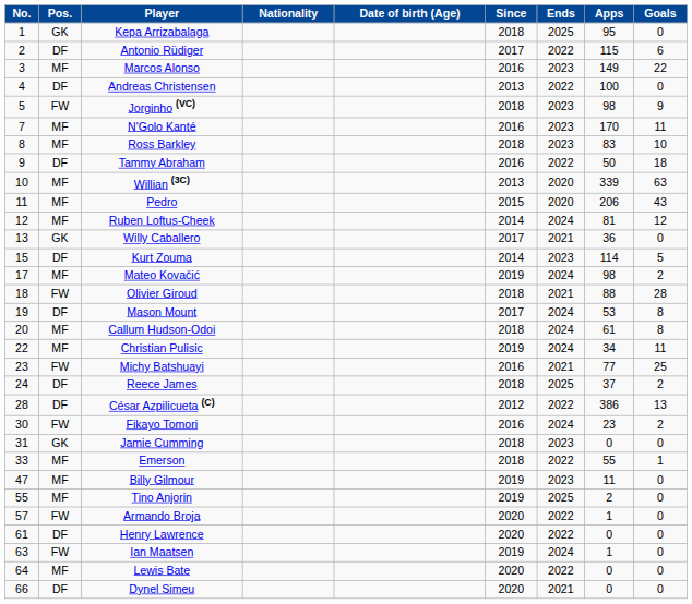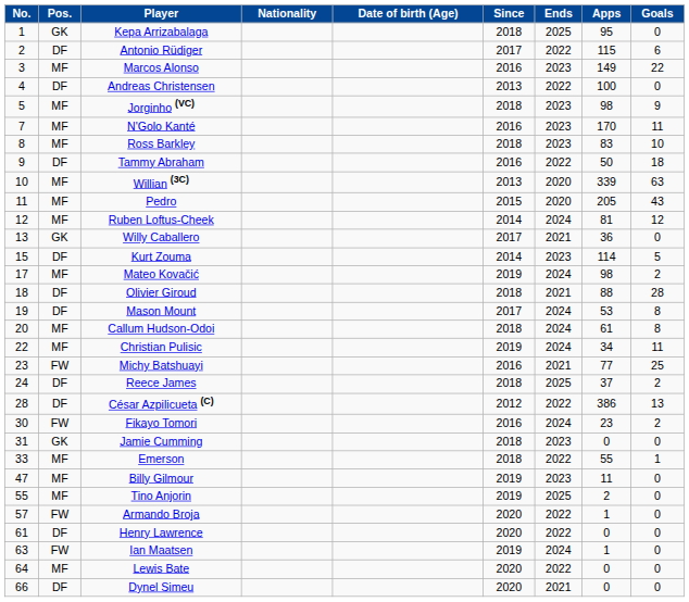Jorginho (VC) | Pos.: FW -> MF
Pedro | Apps: 206 -> 205
Olivier Giroud | Pos.: FW -> DF
